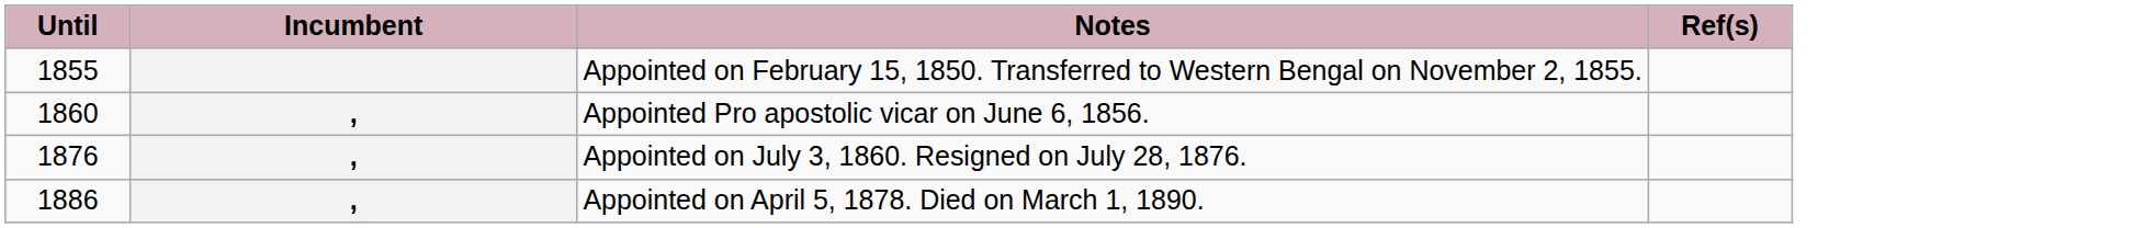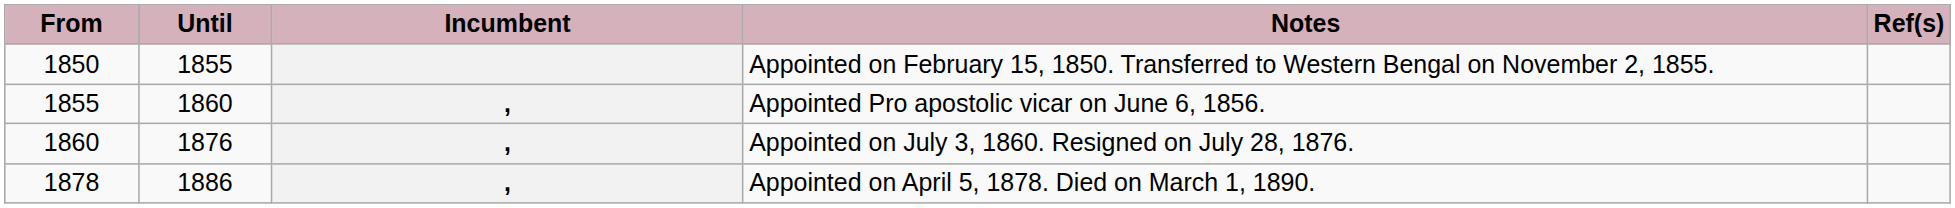+ column: From | 1850 | 1855 | 1860 | 1878
